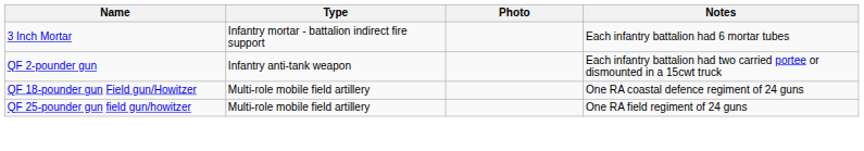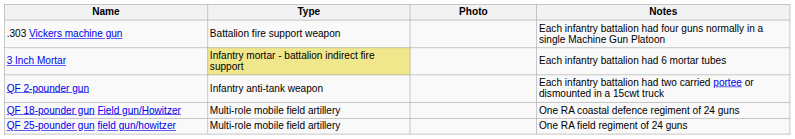+ row: .303 Vickers machine gun | Battalion fire support weapon | Each infantry battalion had four guns normally in a single Machine Gun Platoon
3 Inch Mortar | Type: no background -> khaki background
